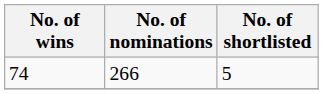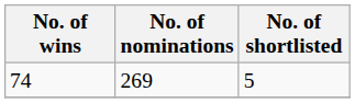74 | No. of nominations: 266 -> 269
